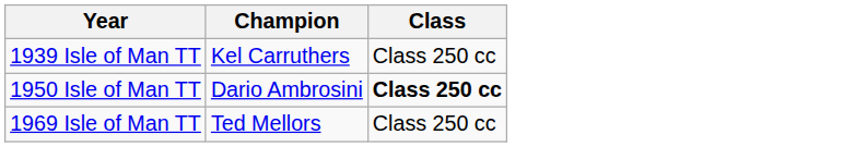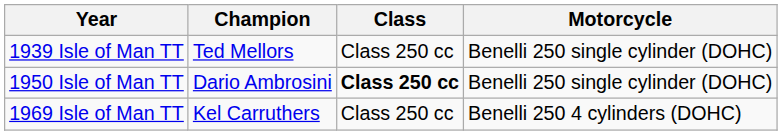+ column: Motorcycle | Benelli 250 single cylinder (DOHC) | Benelli 250 single cylinder (DOHC) | Benelli 250 4 cylinders (DOHC)
1939 Isle of Man TT | Champion: Kel Carruthers -> Ted Mellors
1969 Isle of Man TT | Champion: Ted Mellors -> Kel Carruthers
